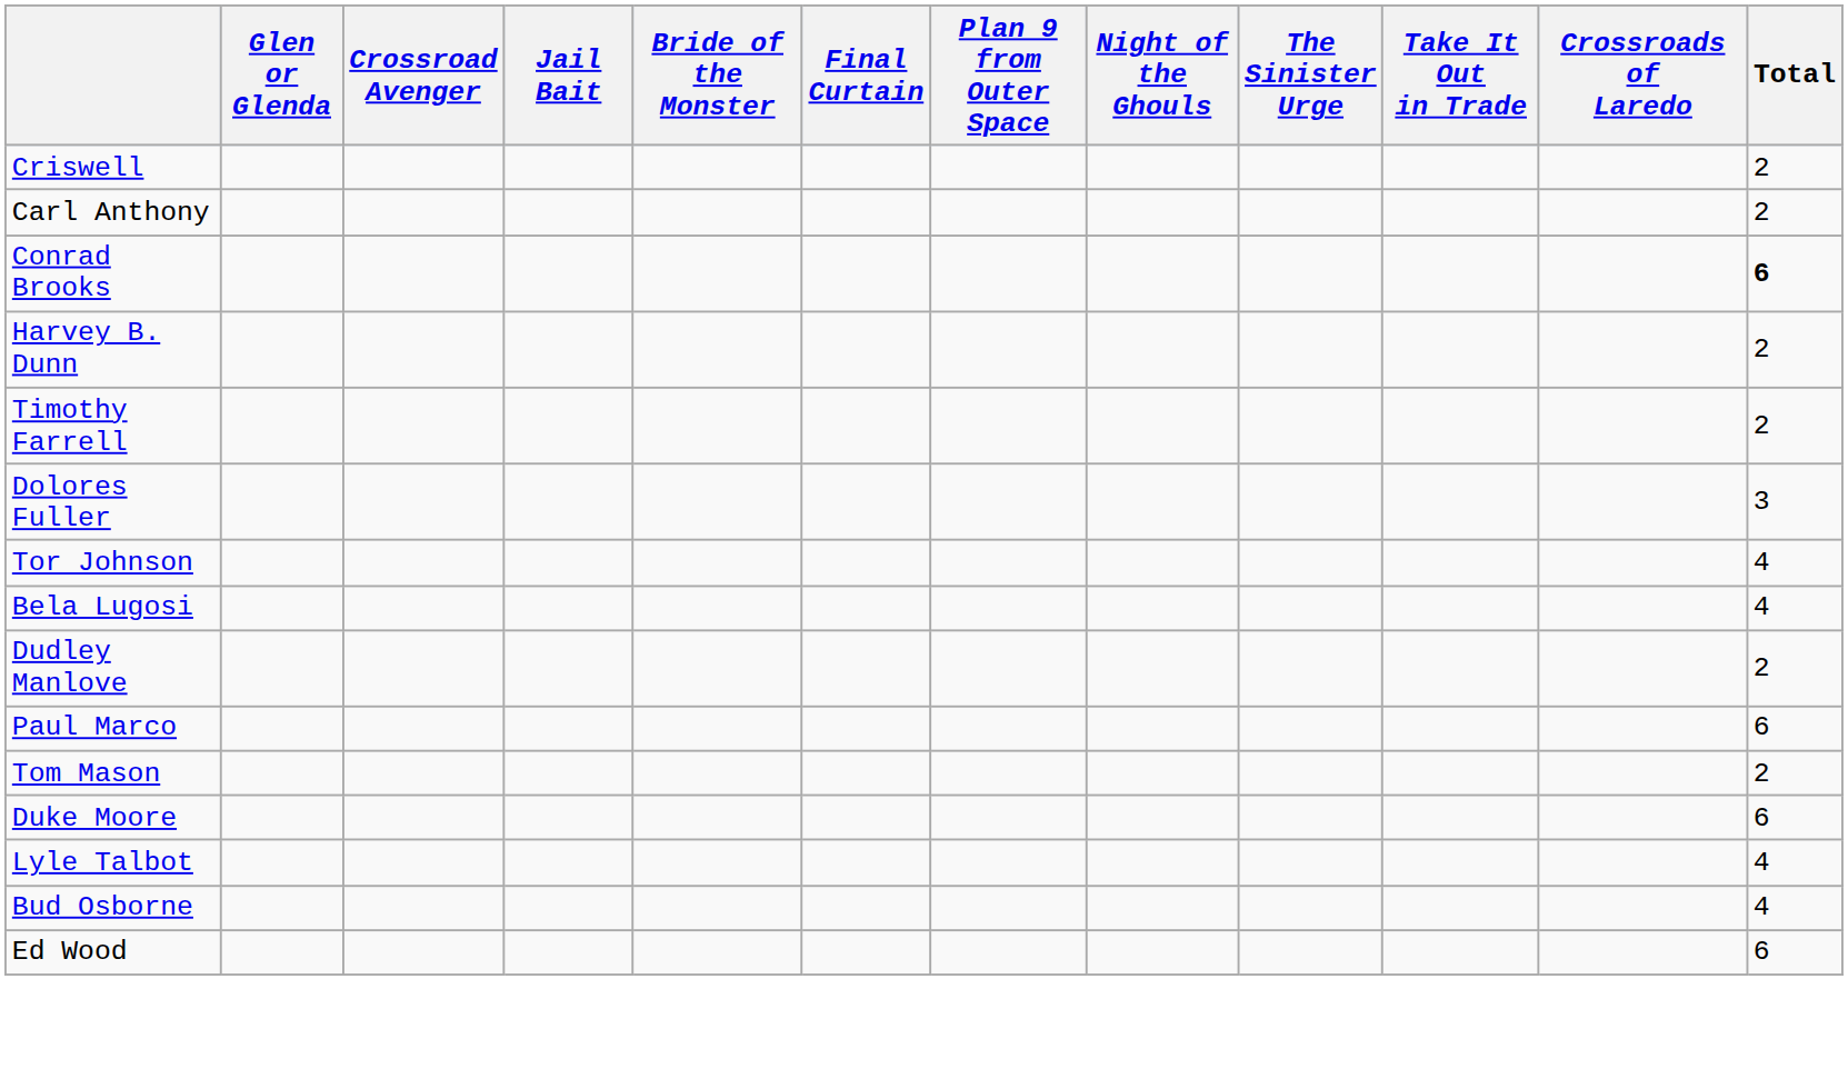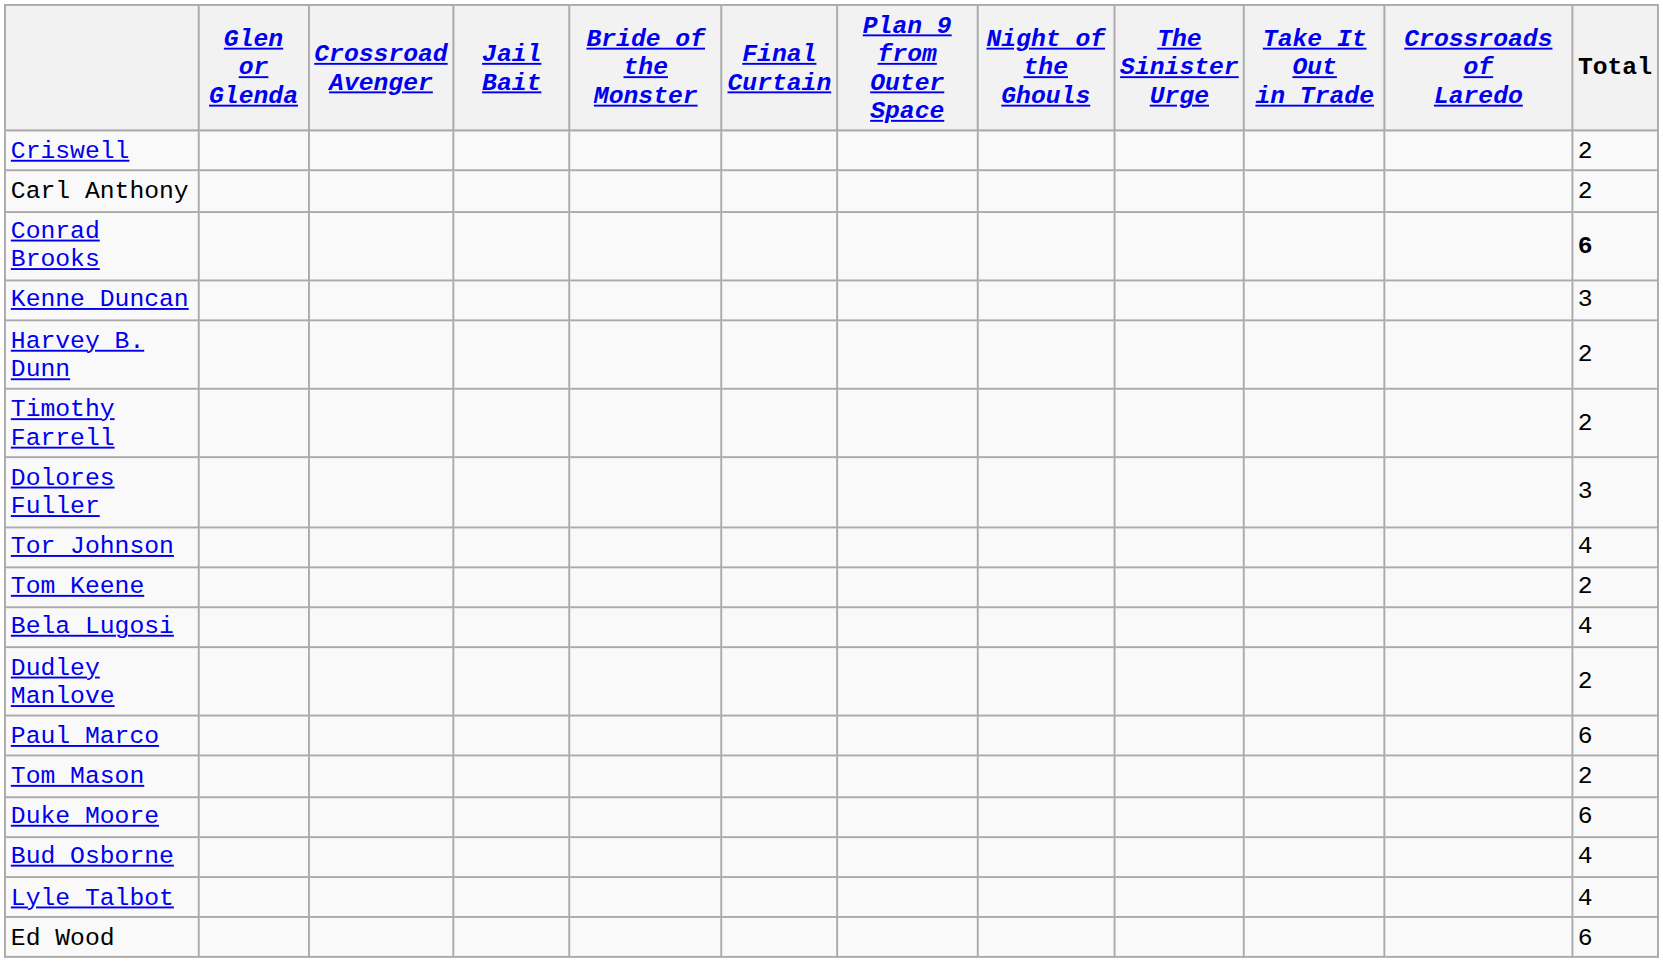+ row: Kenne Duncan | 3
+ row: Tom Keene | 2
rows swapped: Bud Osborne <-> Lyle Talbot
